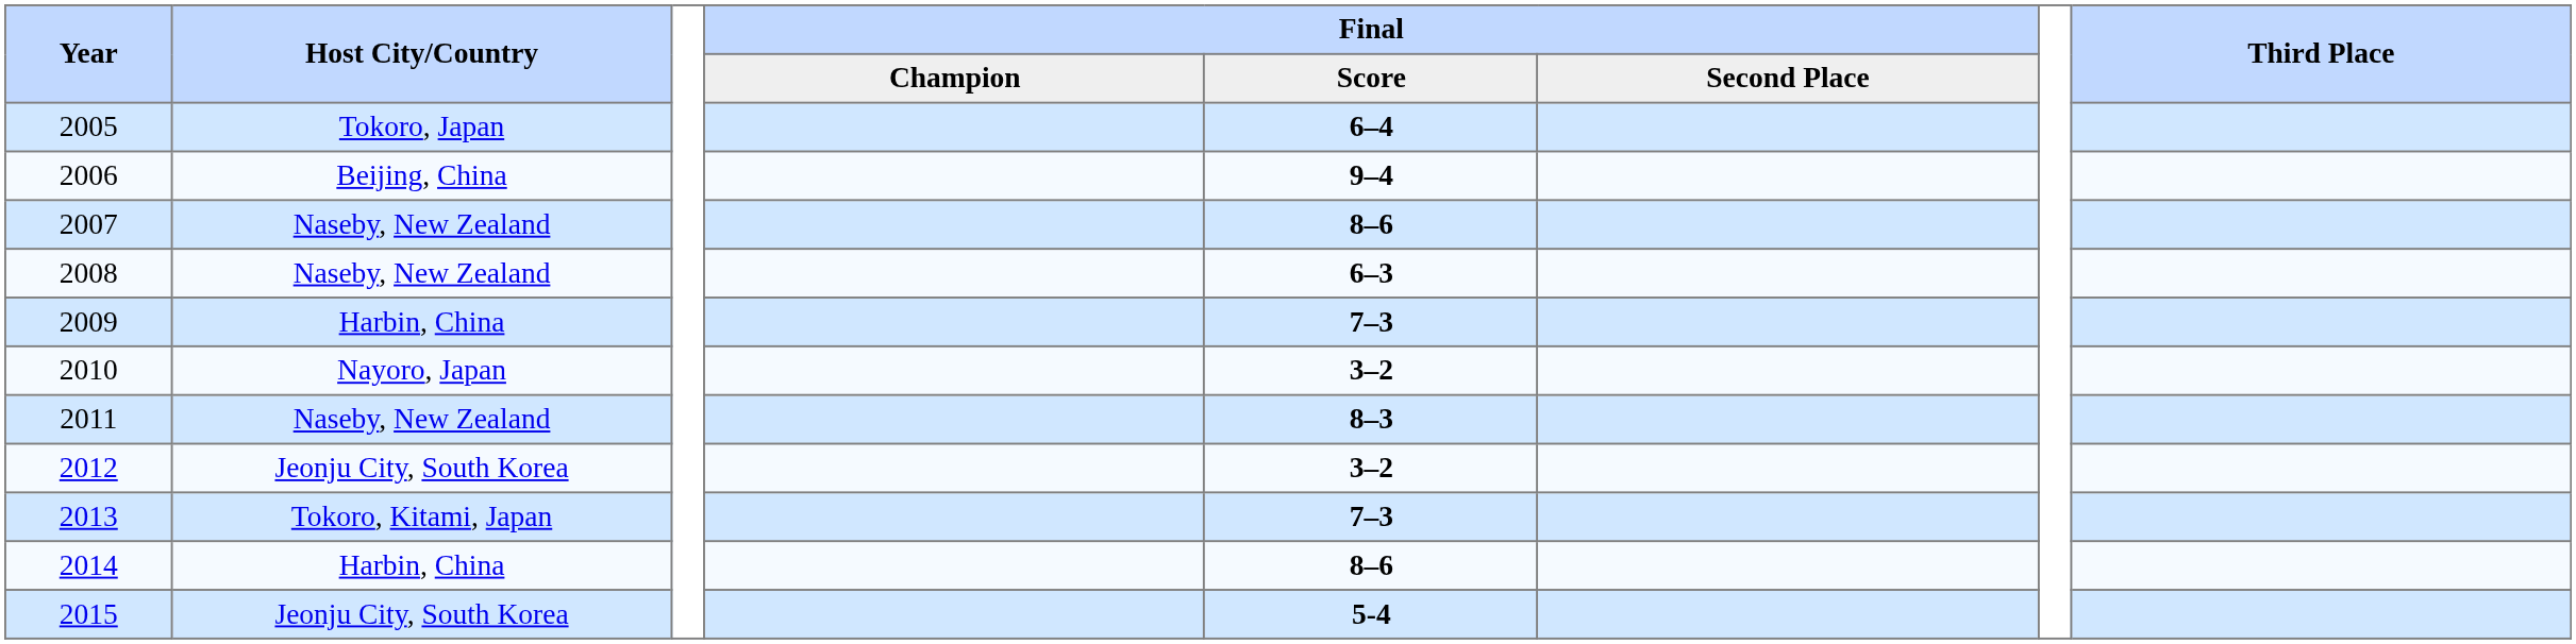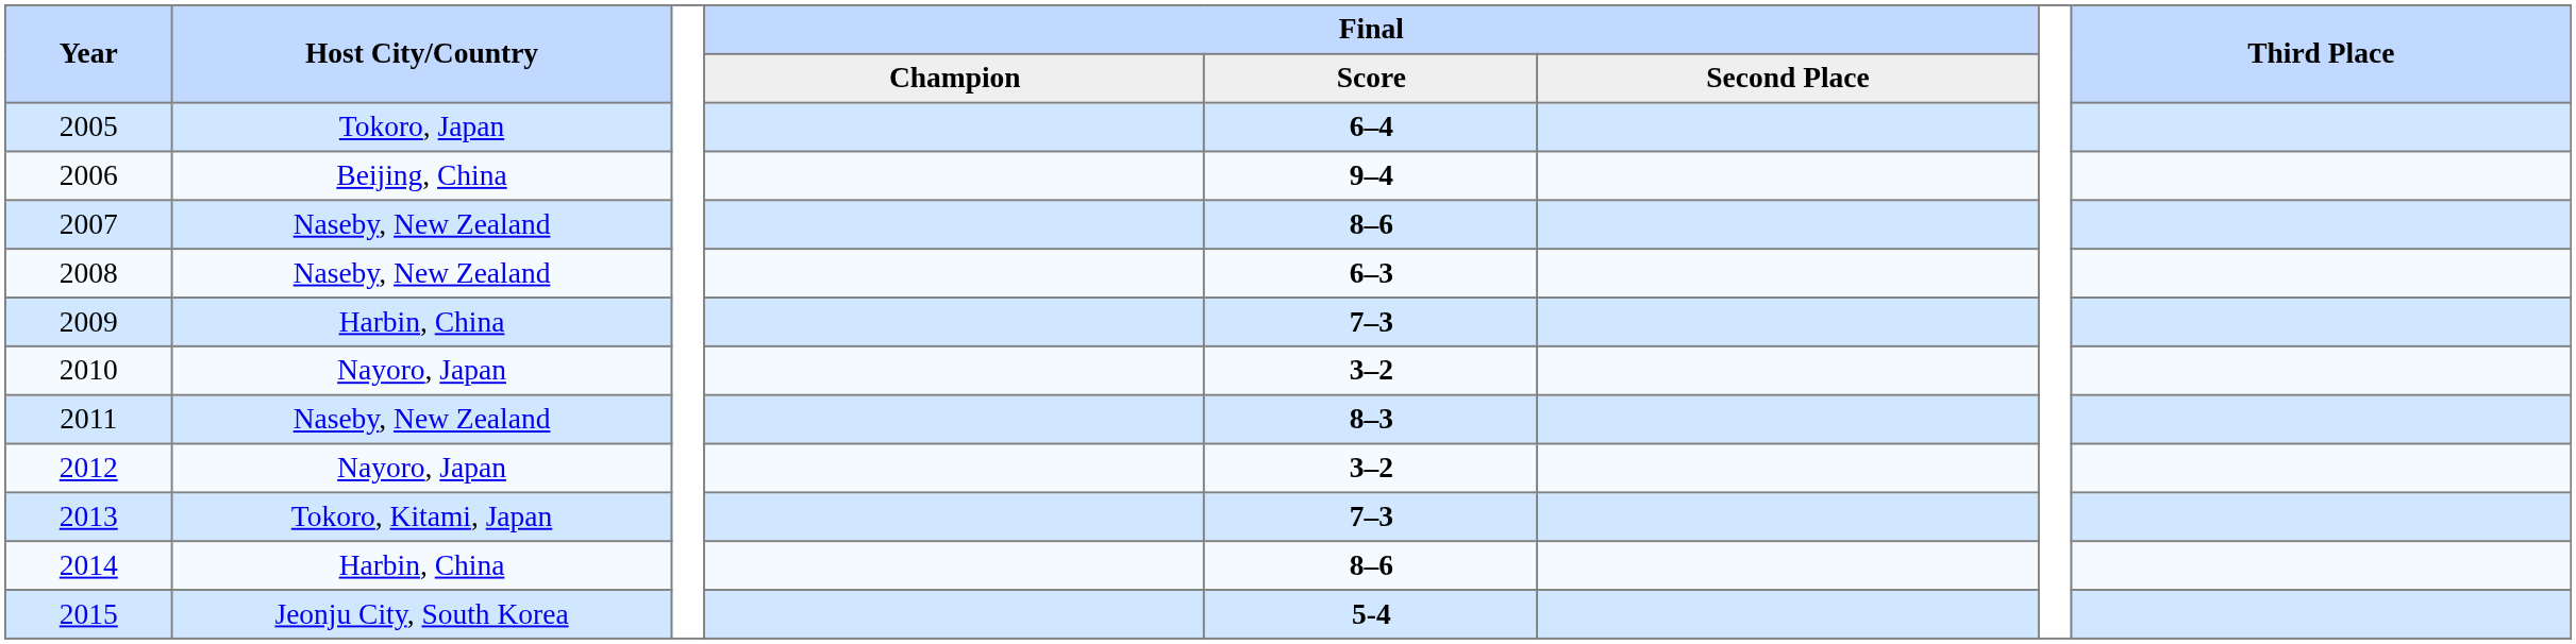2012 | Host City/Country: Jeonju City, South Korea -> Nayoro, Japan
